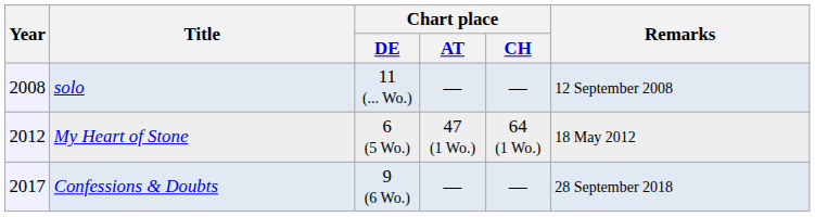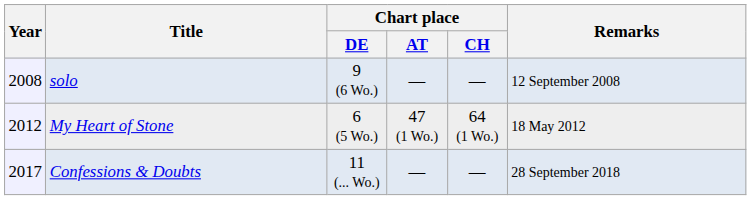solo | Chart place / DE: 11 (... Wo.) -> 9 (6 Wo.)
Confessions & Doubts | Chart place / DE: 9 (6 Wo.) -> 11 (... Wo.)
